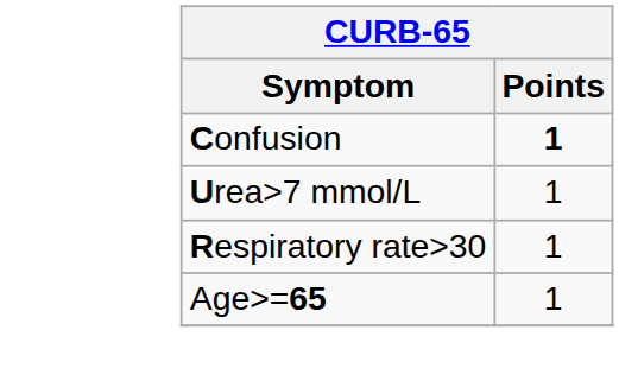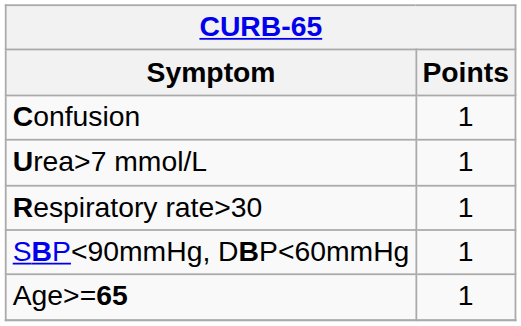Confusion | Points: bold -> normal
+ row: SBP<90mmHg, DBP<60mmHg | 1
